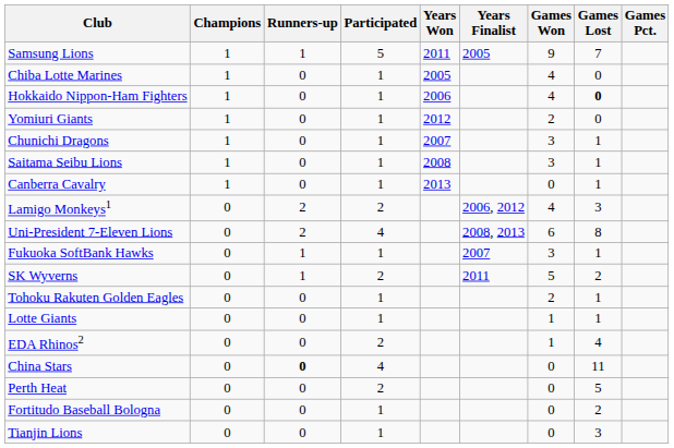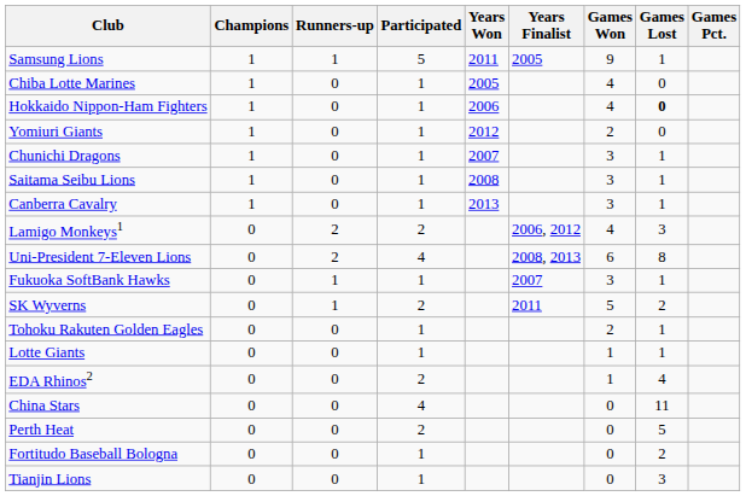Samsung Lions | Games Lost: 7 -> 1
Canberra Cavalry | Games Won: 0 -> 3
China Stars | Runners-up: bold -> normal
